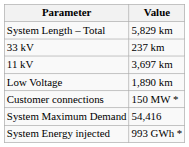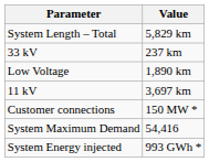rows swapped: 11 kV <-> Low Voltage
